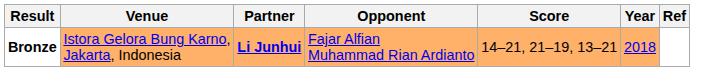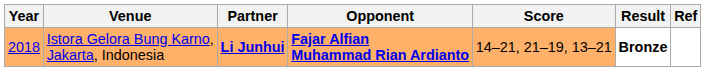columns swapped: Year <-> Result
Istora Gelora Bung Karno, Jakarta, Indonesia | Opponent: normal -> bold
